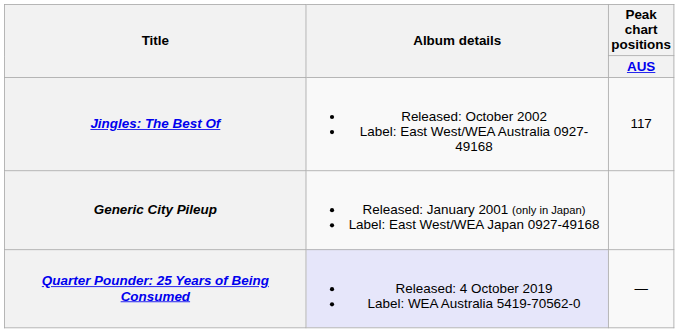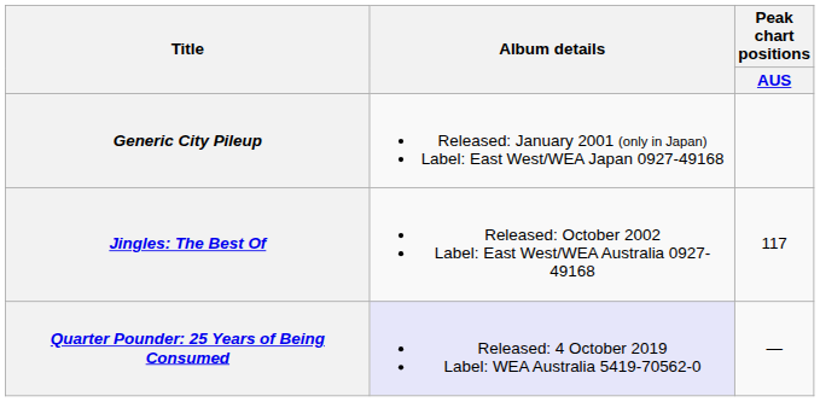rows swapped: Generic City Pileup <-> Jingles: The Best Of
